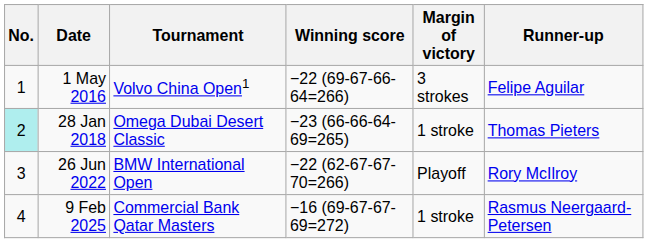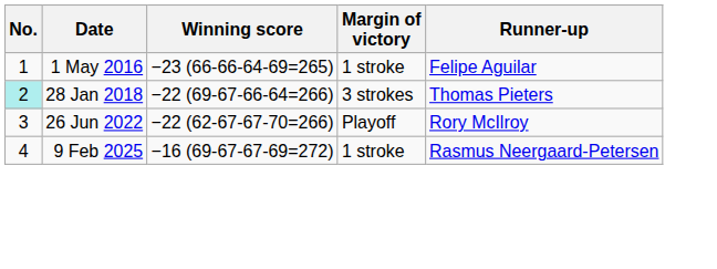- column: Tournament | Volvo China Open1 | Omega Dubai Desert Classic | BMW International Open | Commercial Bank Qatar Masters
1 May 2016 | Winning score: −22 (69-67-66-64=266) -> −23 (66-66-64-69=265)
1 May 2016 | Margin of victory: 3 strokes -> 1 stroke
28 Jan 2018 | Winning score: −23 (66-66-64-69=265) -> −22 (69-67-66-64=266)
28 Jan 2018 | Margin of victory: 1 stroke -> 3 strokes
